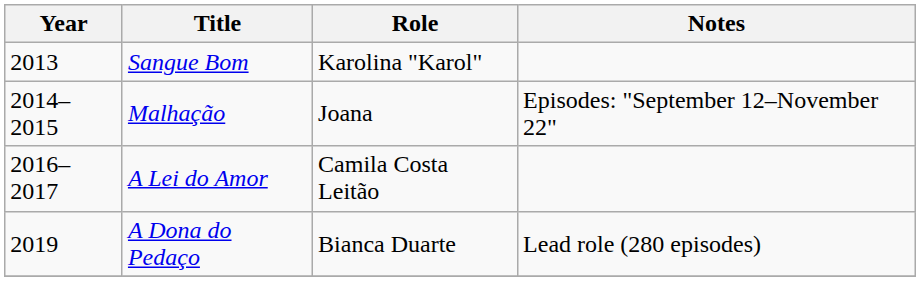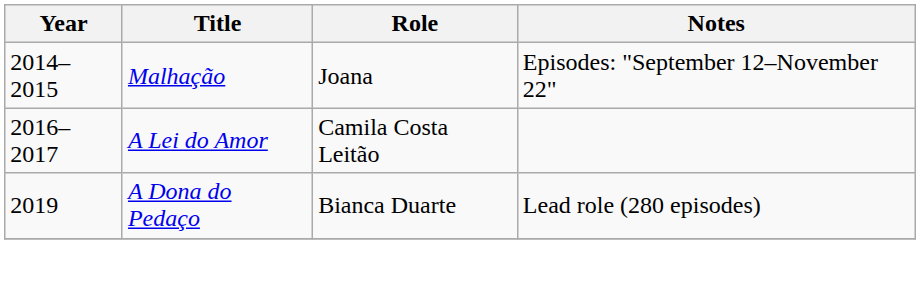- row: 2013 | Sangue Bom | Karolina "Karol"
